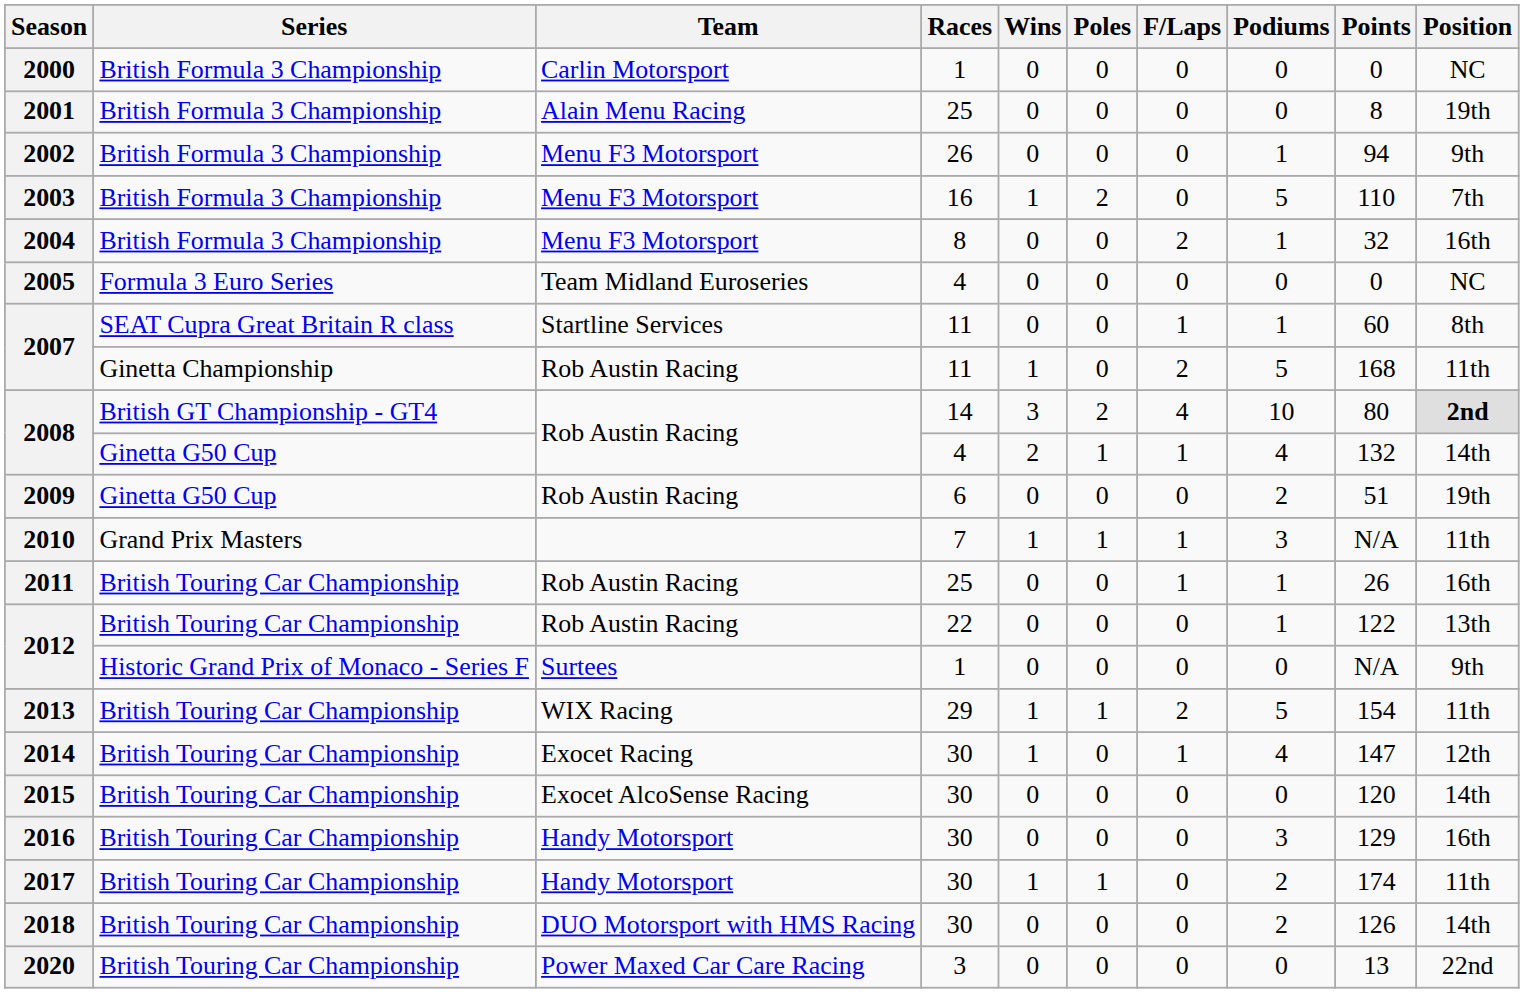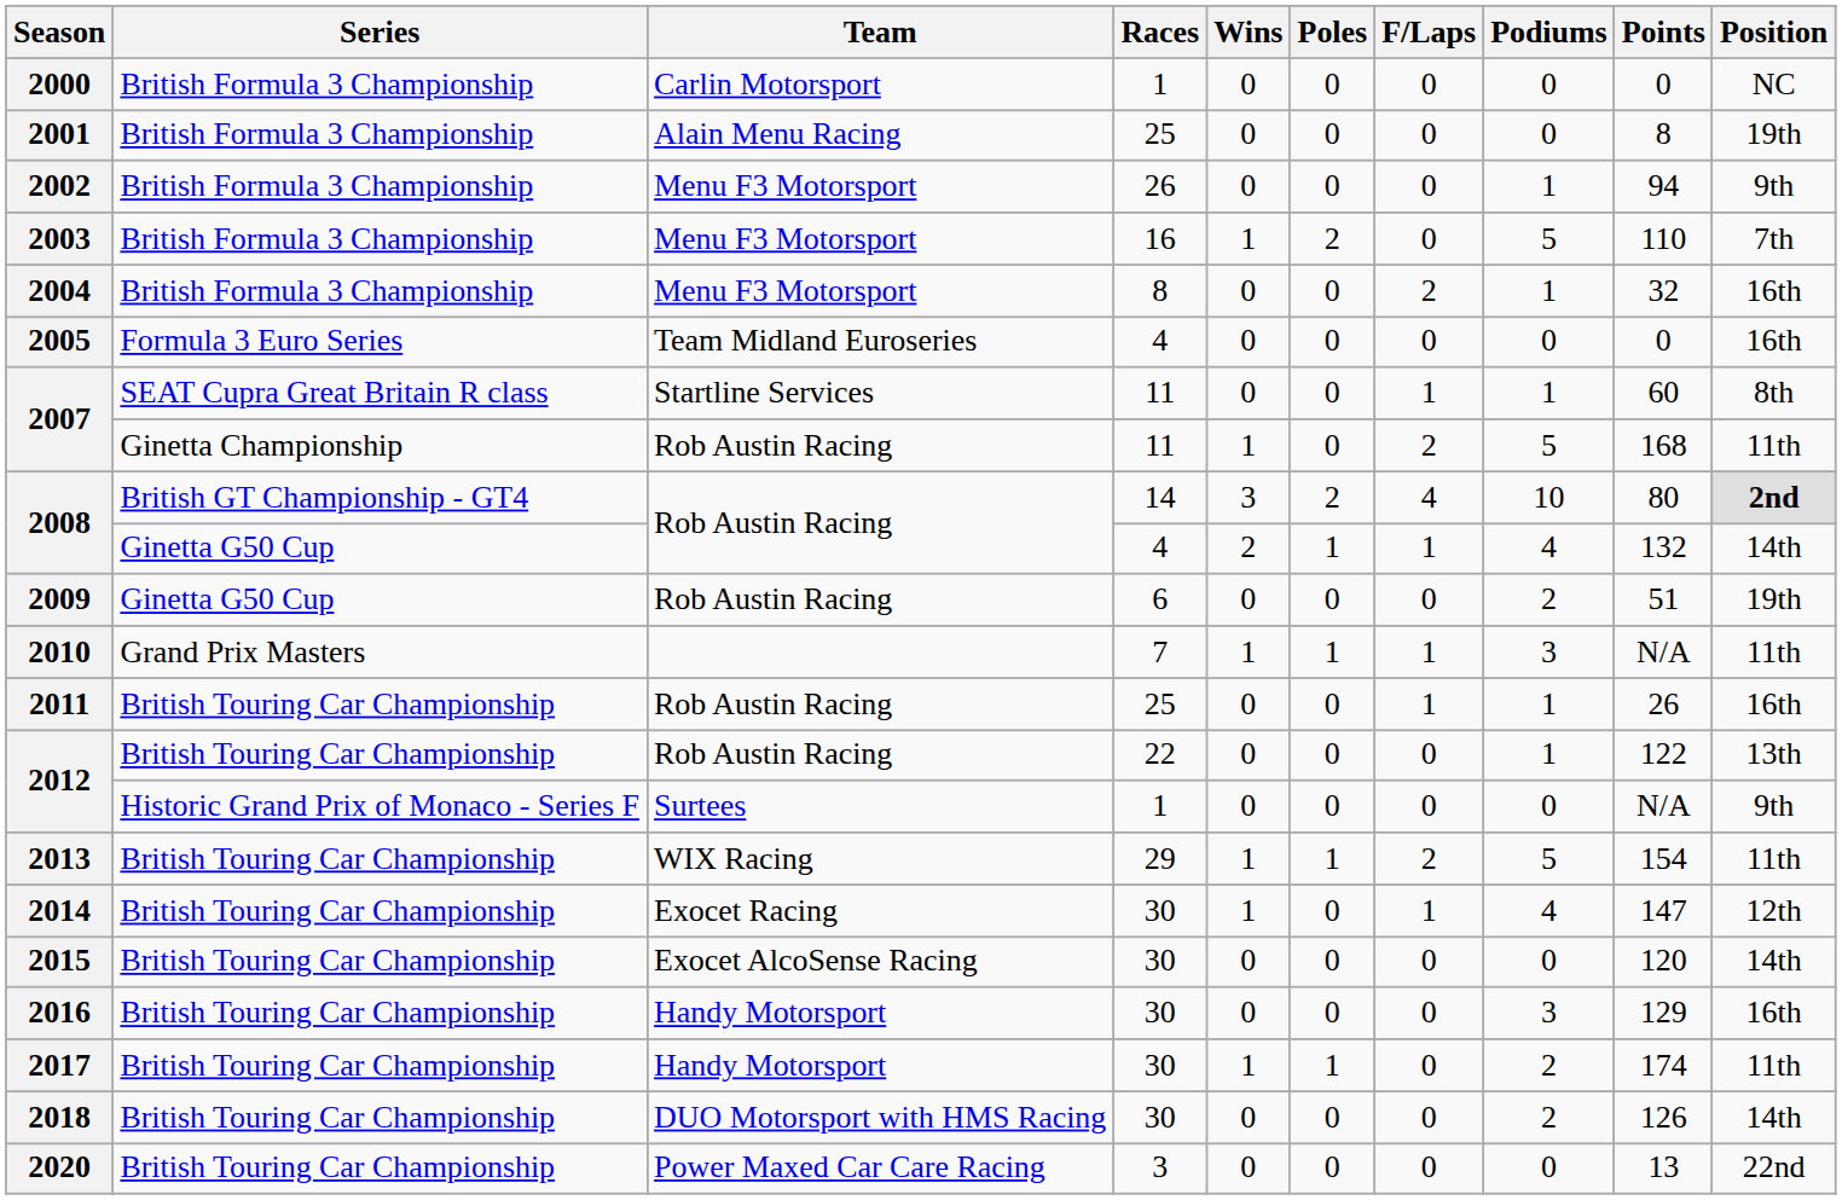2005 | Position: NC -> 16th
